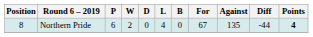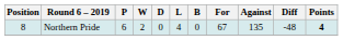Northern Pride | Diff: -44 -> -48
